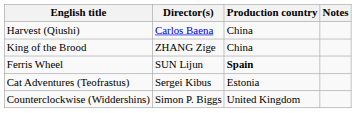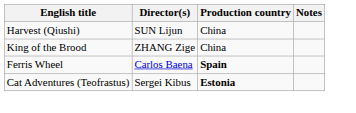Harvest (Qiushi) | Director(s): Carlos Baena -> SUN Lijun
Ferris Wheel | Director(s): SUN Lijun -> Carlos Baena
Cat Adventures (Teofrastus) | Production country: normal -> bold
- row: Counterclockwise (Widdershins) | Simon P. Biggs | United Kingdom
